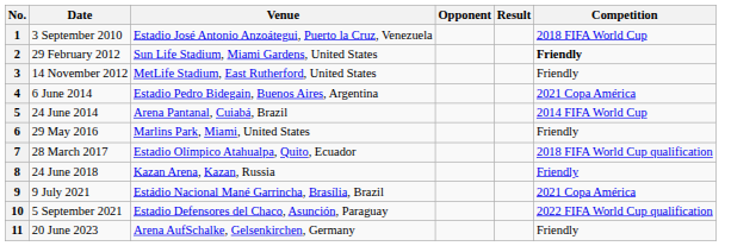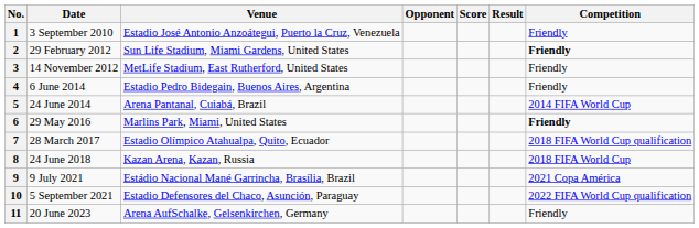+ column: Score
1 | Competition: 2018 FIFA World Cup -> Friendly
4 | Competition: 2021 Copa América -> Friendly
6 | Competition: normal -> bold
8 | Competition: Friendly -> 2018 FIFA World Cup
